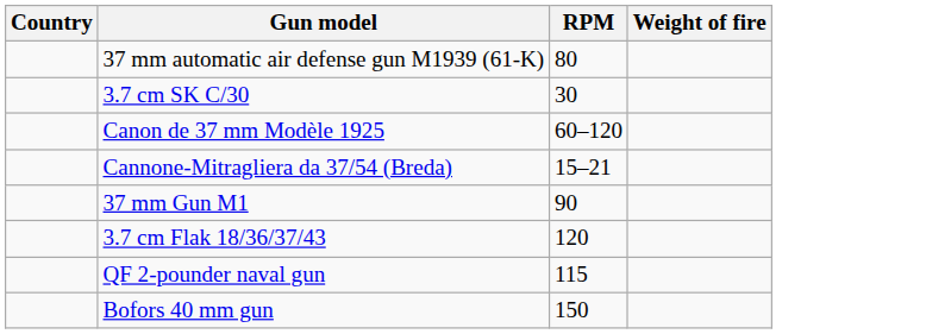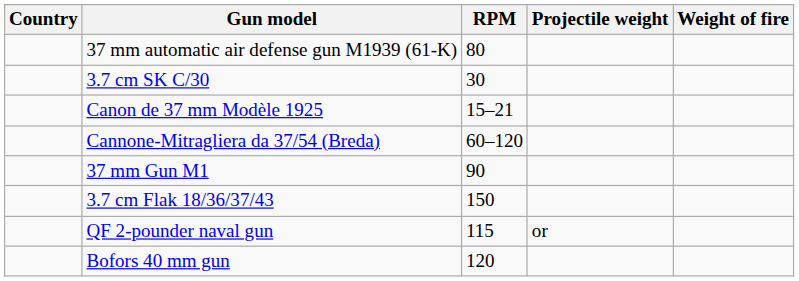+ column: Projectile weight | or
Canon de 37 mm Modèle 1925 | RPM: 60–120 -> 15–21
Cannone-Mitragliera da 37/54 (Breda) | RPM: 15–21 -> 60–120
3.7 cm Flak 18/36/37/43 | RPM: 120 -> 150
Bofors 40 mm gun | RPM: 150 -> 120
